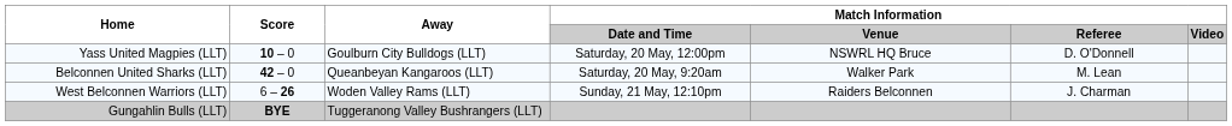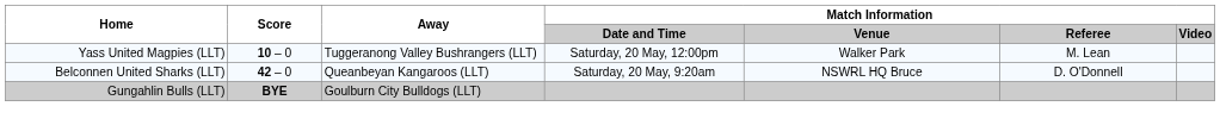Yass United Magpies (LLT) | Away: Goulburn City Bulldogs (LLT) -> Tuggeranong Valley Bushrangers (LLT)
Yass United Magpies (LLT) | Match Information / Venue: NSWRL HQ Bruce -> Walker Park
Yass United Magpies (LLT) | Match Information / Referee: D. O'Donnell -> M. Lean
Belconnen United Sharks (LLT) | Match Information / Venue: Walker Park -> NSWRL HQ Bruce
Belconnen United Sharks (LLT) | Match Information / Referee: M. Lean -> D. O'Donnell
- row: West Belconnen Warriors (LLT) | 6 – 26 | Woden Valley Rams (LLT) | Sunday, 21 May, 12:10pm | Raiders Belconnen | J. Charman
Gungahlin Bulls (LLT) | Away: Tuggeranong Valley Bushrangers (LLT) -> Goulburn City Bulldogs (LLT)
